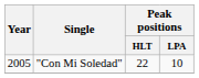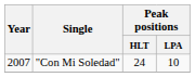"Con Mi Soledad" | Year: 2005 -> 2007
"Con Mi Soledad" | Peak positions / HLT: 22 -> 24
